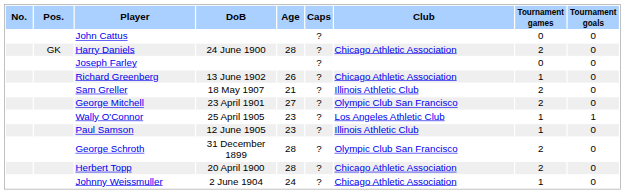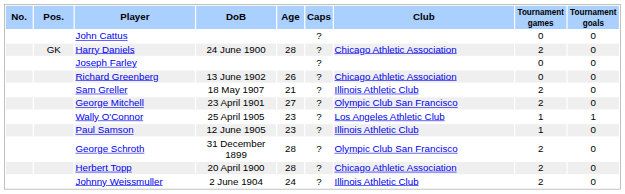Richard Greenberg | Tournament games: 1 -> 0
Johnny Weissmuller | Club: Chicago Athletic Association -> Illinois Athletic Club
Johnny Weissmuller | Tournament games: 1 -> 2
